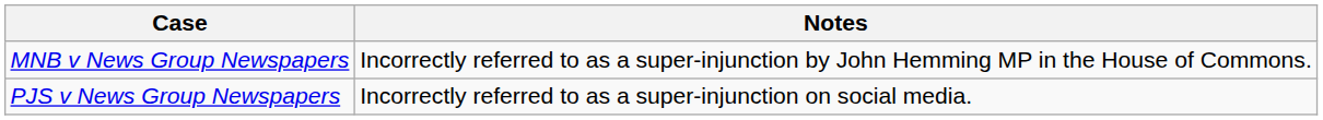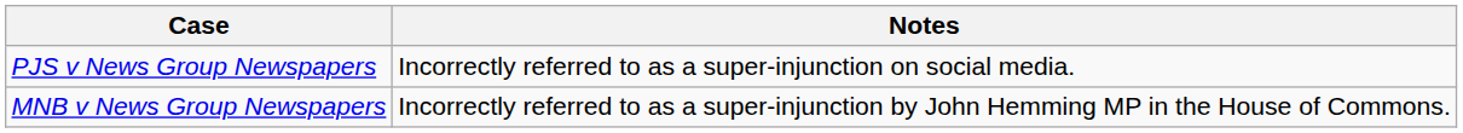rows swapped: MNB v News Group Newspapers <-> PJS v News Group Newspapers
